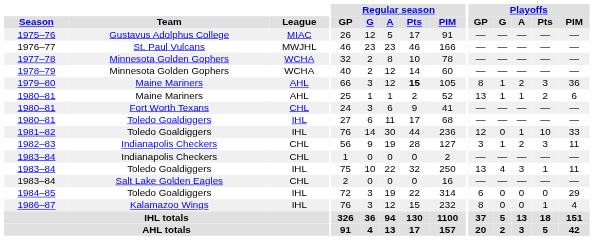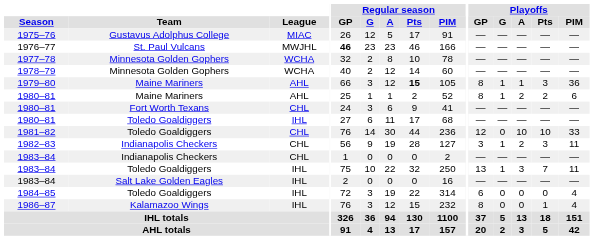1976–77 | Regular season / GP: normal -> bold
1979–80 | Playoffs / A: 2 -> 1
1980–81 / Maine Mariners | Playoffs / GP: 13 -> 8
1980–81 / Maine Mariners | Playoffs / A: 1 -> 2
1981–82 | League: IHL -> CHL
1981–82 | Playoffs / A: 1 -> 10
1983–84 / Toledo Goaldiggers | Playoffs / G: 4 -> 1
1983–84 / Toledo Goaldiggers | Playoffs / Pts: 1 -> 7
1983–84 / Salt Lake Golden Eagles | League: CHL -> IHL
1984–85 | Playoffs / PIM: 29 -> 4
